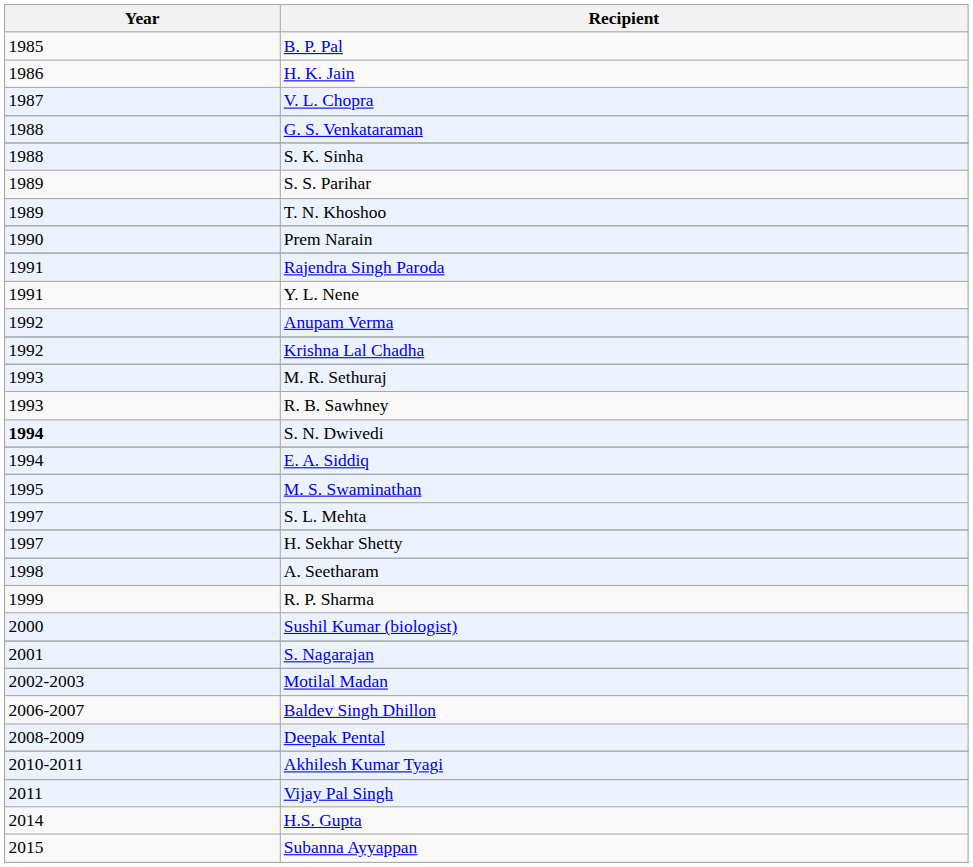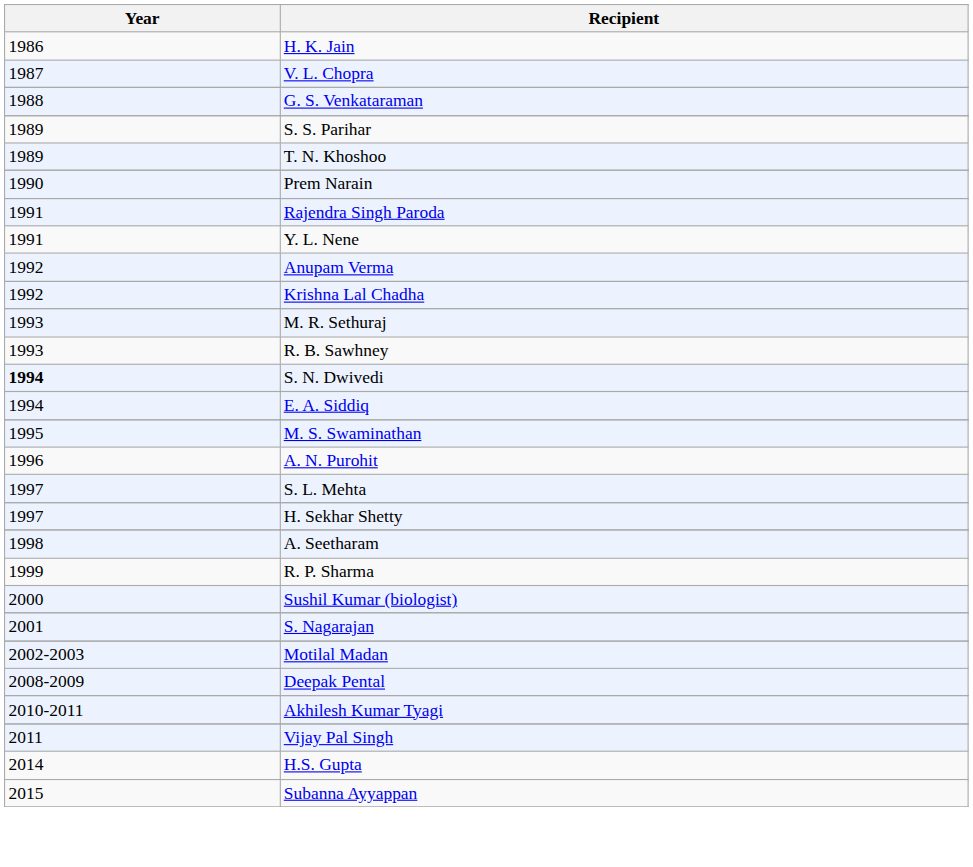- row: 1985 | B. P. Pal
- row: 1988 | S. K. Sinha
+ row: 1996 | A. N. Purohit
- row: 2006-2007 | Baldev Singh Dhillon
